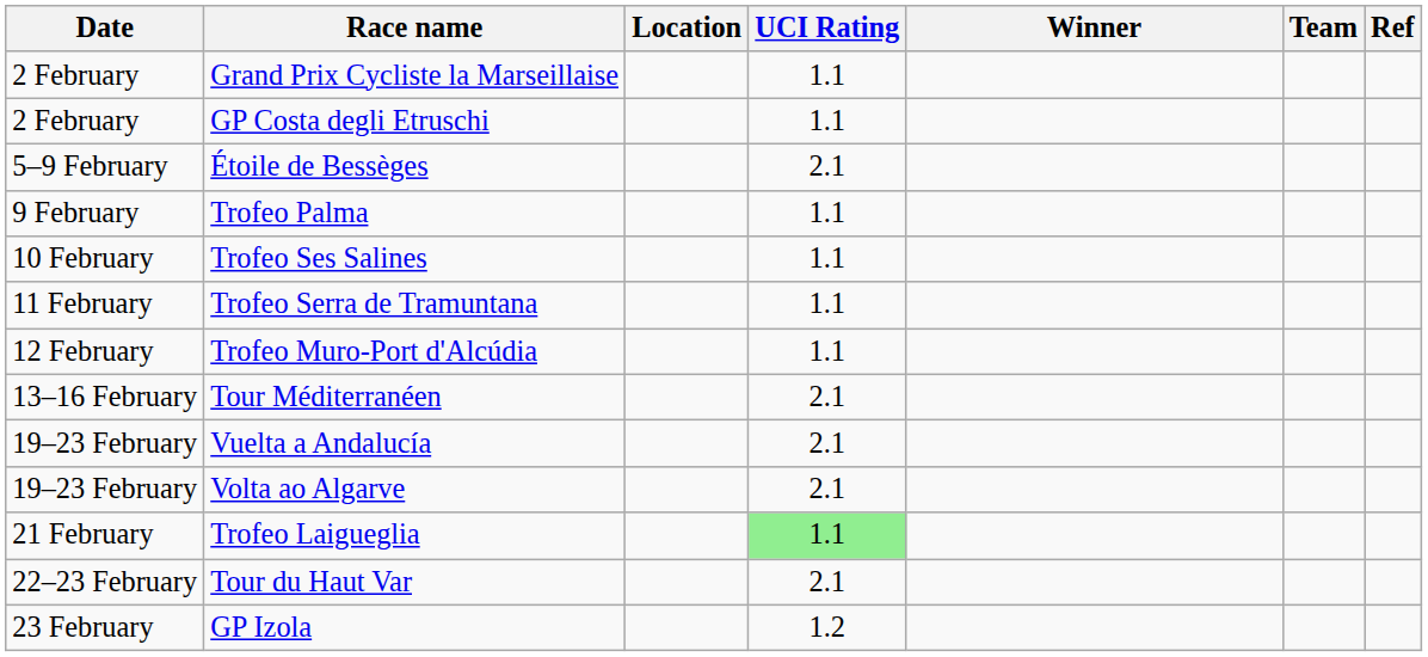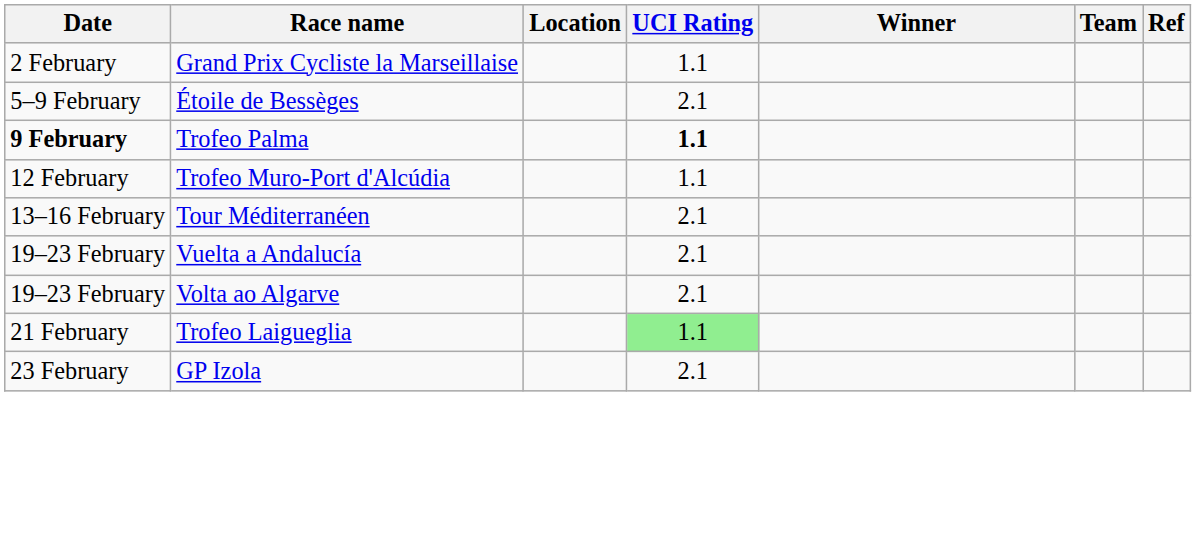- row: 2 February | GP Costa degli Etruschi | 1.1
Trofeo Palma | Date: normal -> bold
Trofeo Palma | UCI Rating: normal -> bold
- row: 10 February | Trofeo Ses Salines | 1.1
- row: 11 February | Trofeo Serra de Tramuntana | 1.1
- row: 22–23 February | Tour du Haut Var | 2.1
GP Izola | UCI Rating: 1.2 -> 2.1
